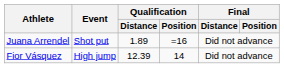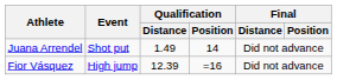Juana Arrendel | Qualification / Distance: 1.89 -> 1.49
Juana Arrendel | Qualification / Position: =16 -> 14
Fior Vásquez | Qualification / Position: 14 -> =16
